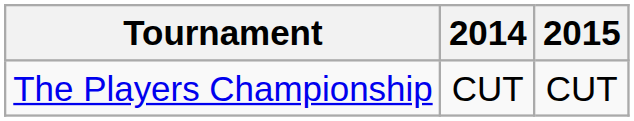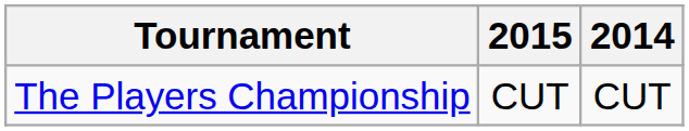columns swapped: 2014 <-> 2015
